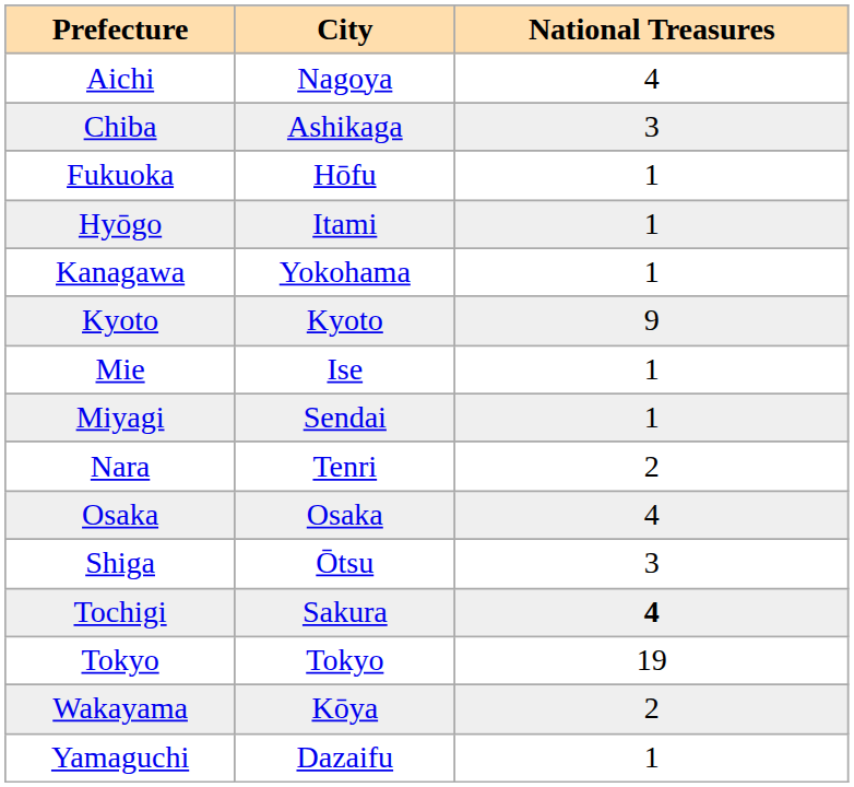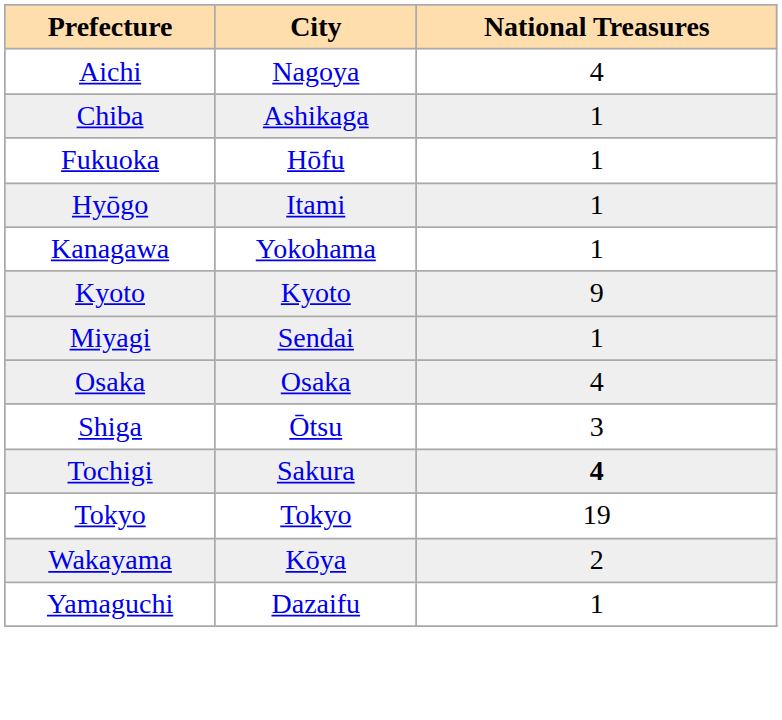Chiba | National Treasures: 3 -> 1
- row: Mie | Ise | 1
- row: Nara | Tenri | 2
